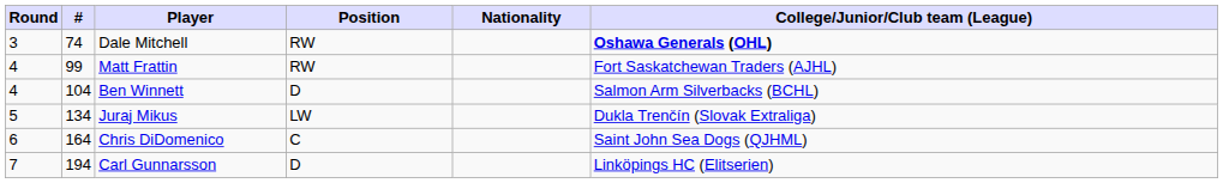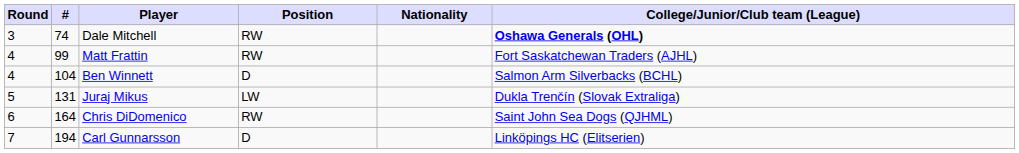Juraj Mikus | #: 134 -> 131
Chris DiDomenico | Position: C -> RW
